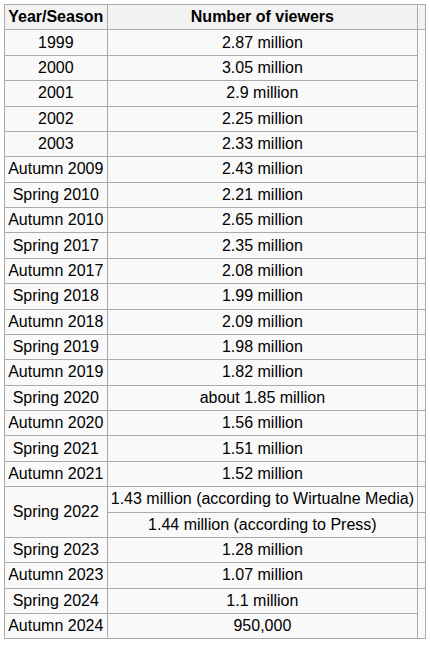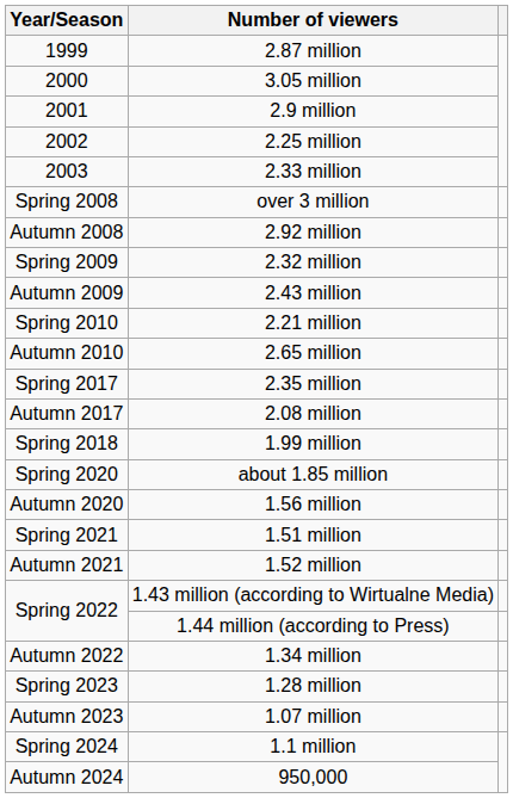+ row: Spring 2008 | over 3 million
+ row: Autumn 2008 | 2.92 million
+ row: Spring 2009 | 2.32 million
- row: Autumn 2018 | 2.09 million
- row: Spring 2019 | 1.98 million
- row: Autumn 2019 | 1.82 million
+ row: Autumn 2022 | 1.34 million
